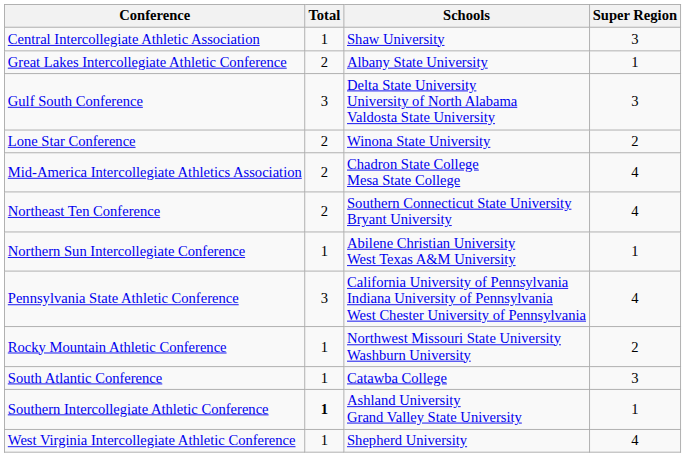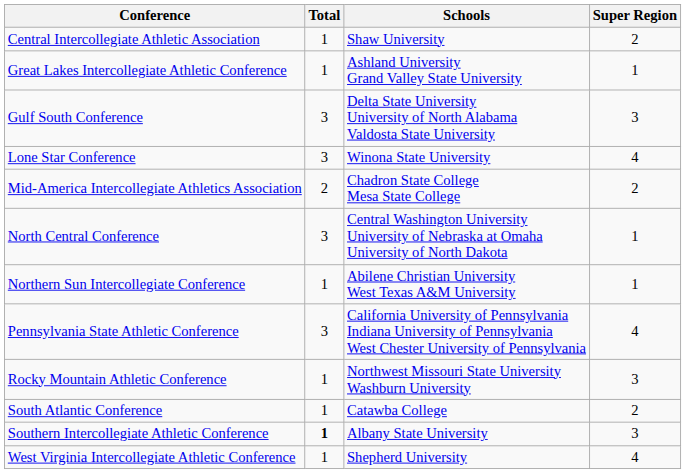Central Intercollegiate Athletic Association | Super Region: 3 -> 2
Great Lakes Intercollegiate Athletic Conference | Total: 2 -> 1
Great Lakes Intercollegiate Athletic Conference | Schools: Albany State University -> Ashland University Grand Valley State University
Lone Star Conference | Total: 2 -> 3
Lone Star Conference | Super Region: 2 -> 4
Mid-America Intercollegiate Athletics Association | Super Region: 4 -> 2
+ row: North Central Conference | 3 | Central Washington University University of Nebraska at Omaha University of North Dakota | 1
- row: Northeast Ten Conference | 2 | Southern Connecticut State University Bryant University | 4
Rocky Mountain Athletic Conference | Super Region: 2 -> 3
South Atlantic Conference | Super Region: 3 -> 2
Southern Intercollegiate Athletic Conference | Schools: Ashland University Grand Valley State University -> Albany State University
Southern Intercollegiate Athletic Conference | Super Region: 1 -> 3
